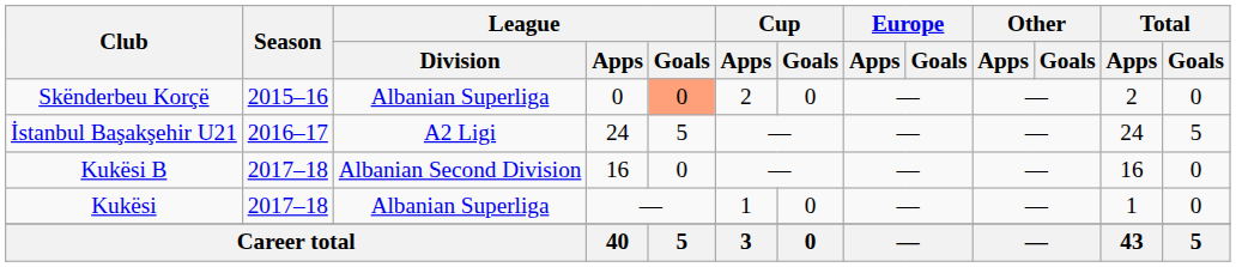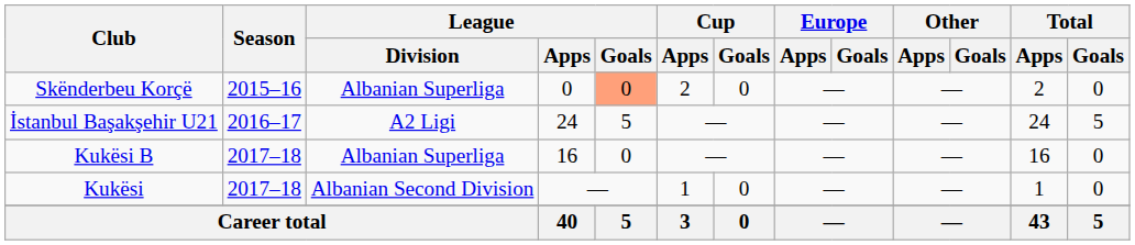Kukësi B | League / Division: Albanian Second Division -> Albanian Superliga
Kukësi | League / Division: Albanian Superliga -> Albanian Second Division
